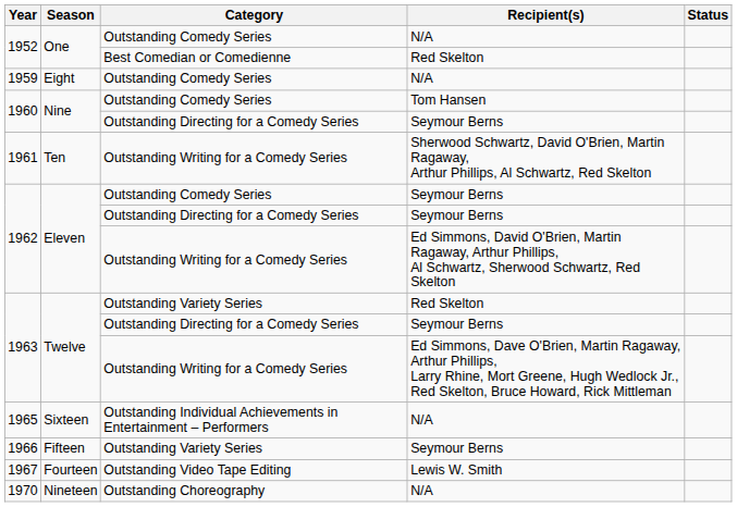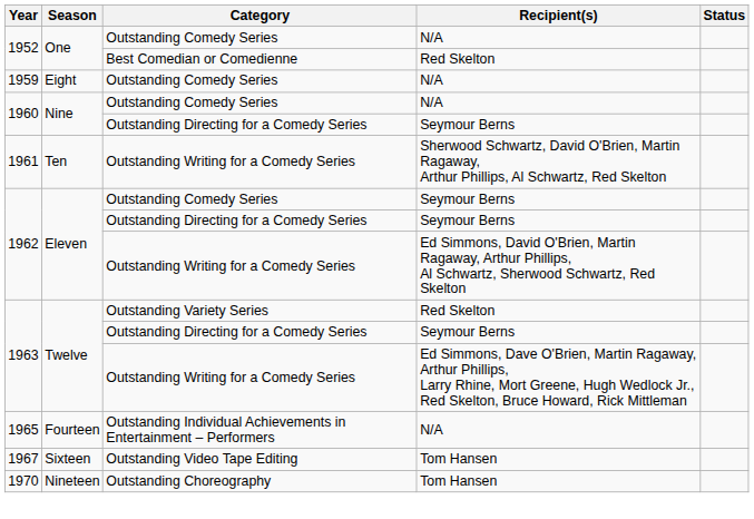1960 / Outstanding Comedy Series | Recipient(s): Tom Hansen -> N/A
1965 | Season: Sixteen -> Fourteen
- row: 1966 | Fifteen | Outstanding Variety Series | Seymour Berns
1967 | Season: Fourteen -> Sixteen
1967 | Recipient(s): Lewis W. Smith -> Tom Hansen
1970 | Recipient(s): N/A -> Tom Hansen
